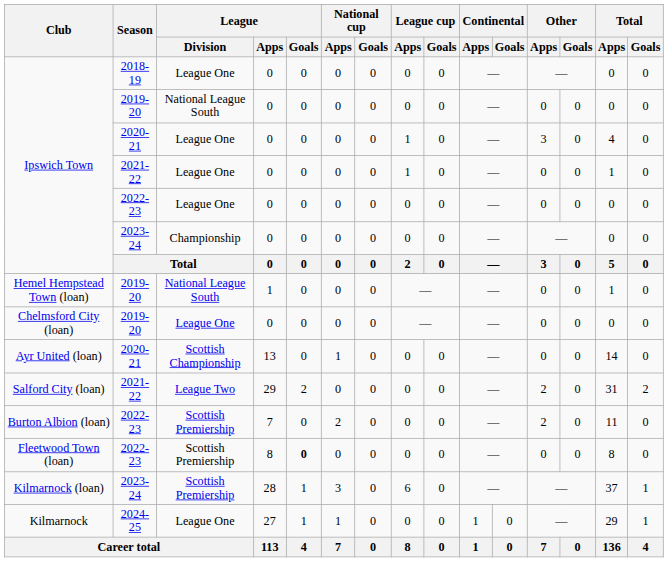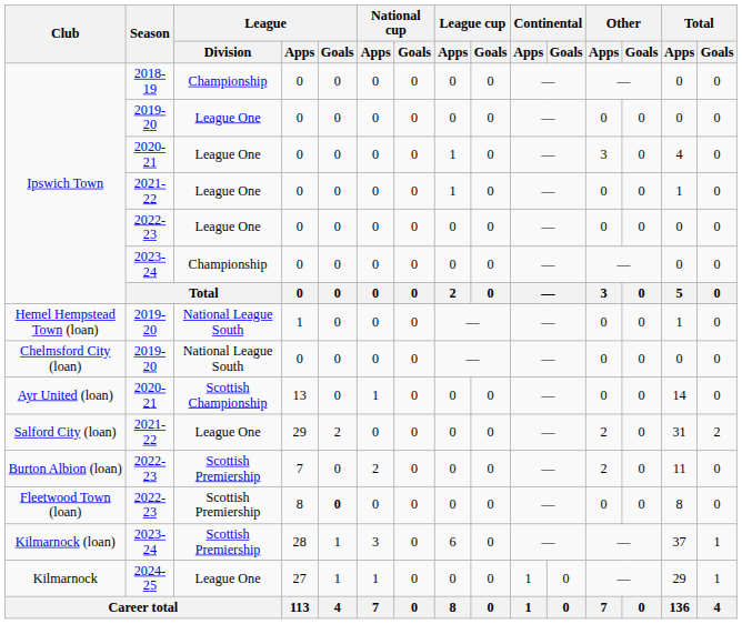Ipswich Town / 2018-19 | League / Division: League One -> Championship
Ipswich Town / 2019-20 | League / Division: National League South -> League One
Chelmsford City (loan) | League / Division: League One -> National League South
Salford City (loan) | League / Division: League Two -> League One
